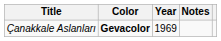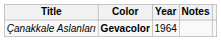Çanakkale Aslanları | Year: 1969 -> 1964
